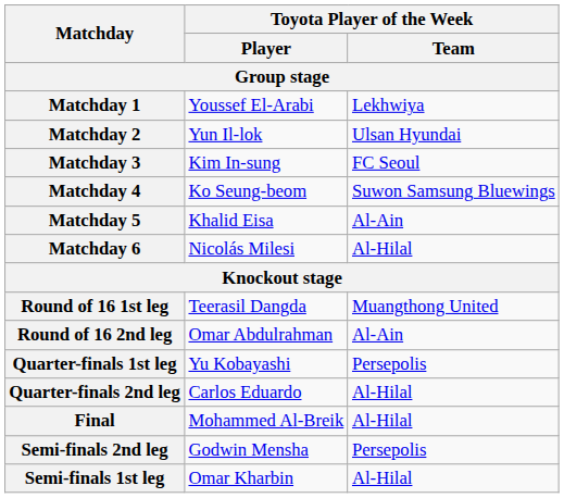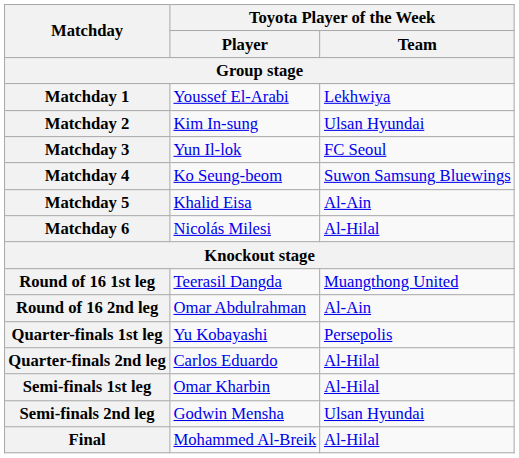Matchday 2 | Toyota Player of the Week / Player: Yun Il-lok -> Kim In-sung
Matchday 3 | Toyota Player of the Week / Player: Kim In-sung -> Yun Il-lok
rows swapped: Semi-finals 1st leg <-> Final
Semi-finals 2nd leg | Toyota Player of the Week / Team: Persepolis -> Ulsan Hyundai
